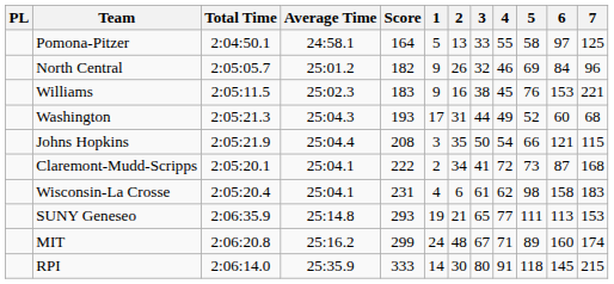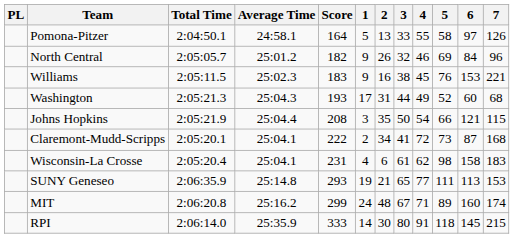Pomona-Pitzer | 7: 125 -> 126
